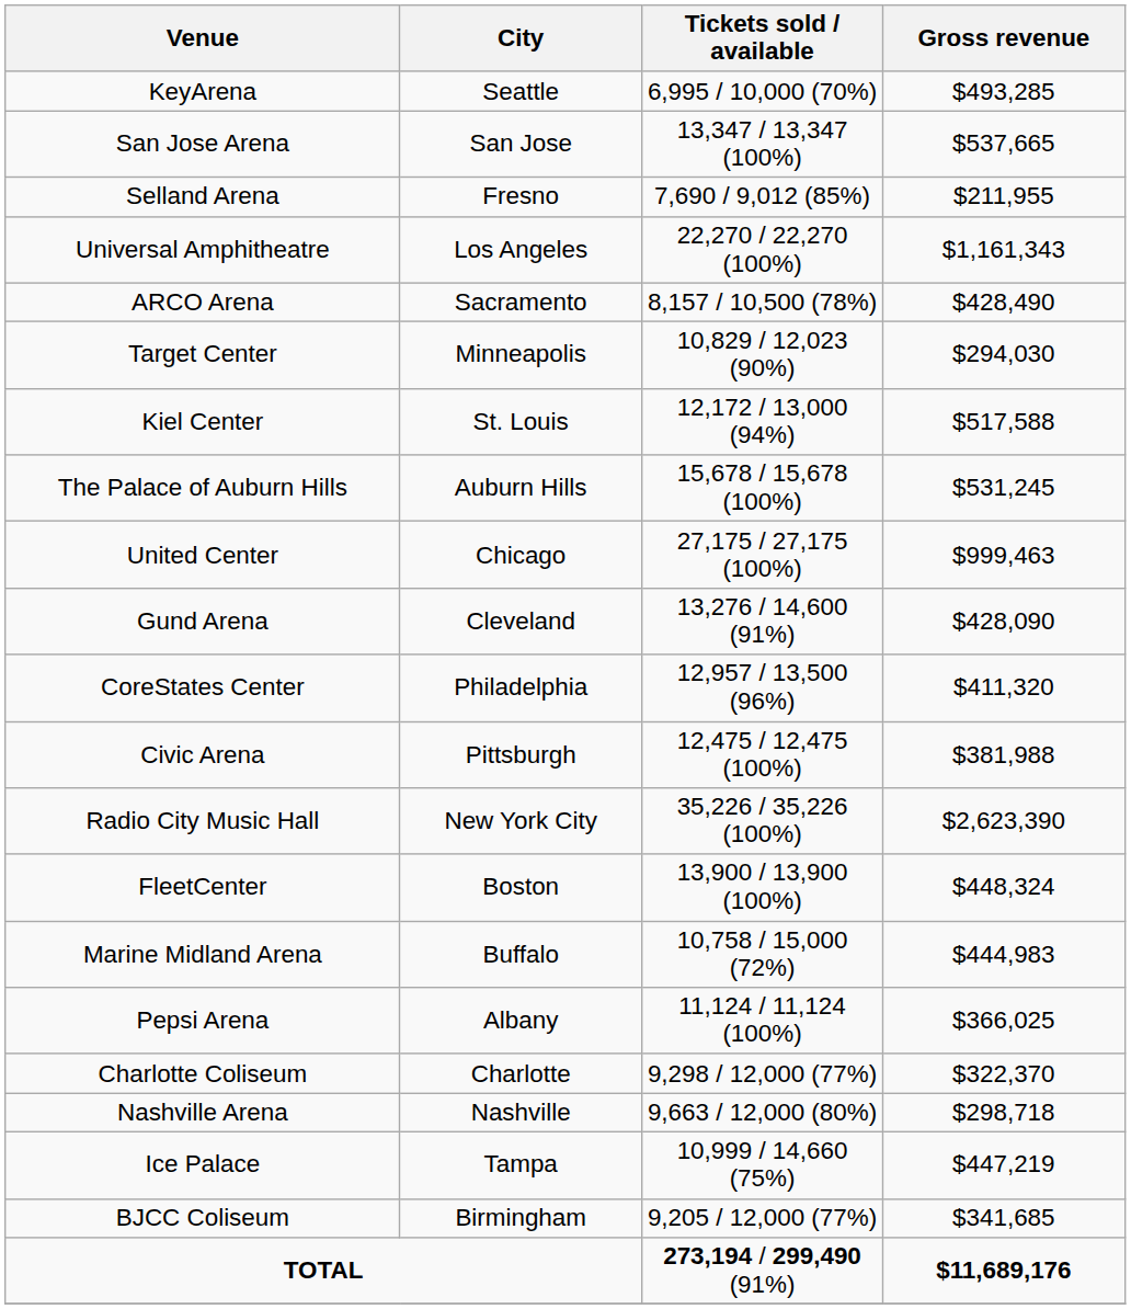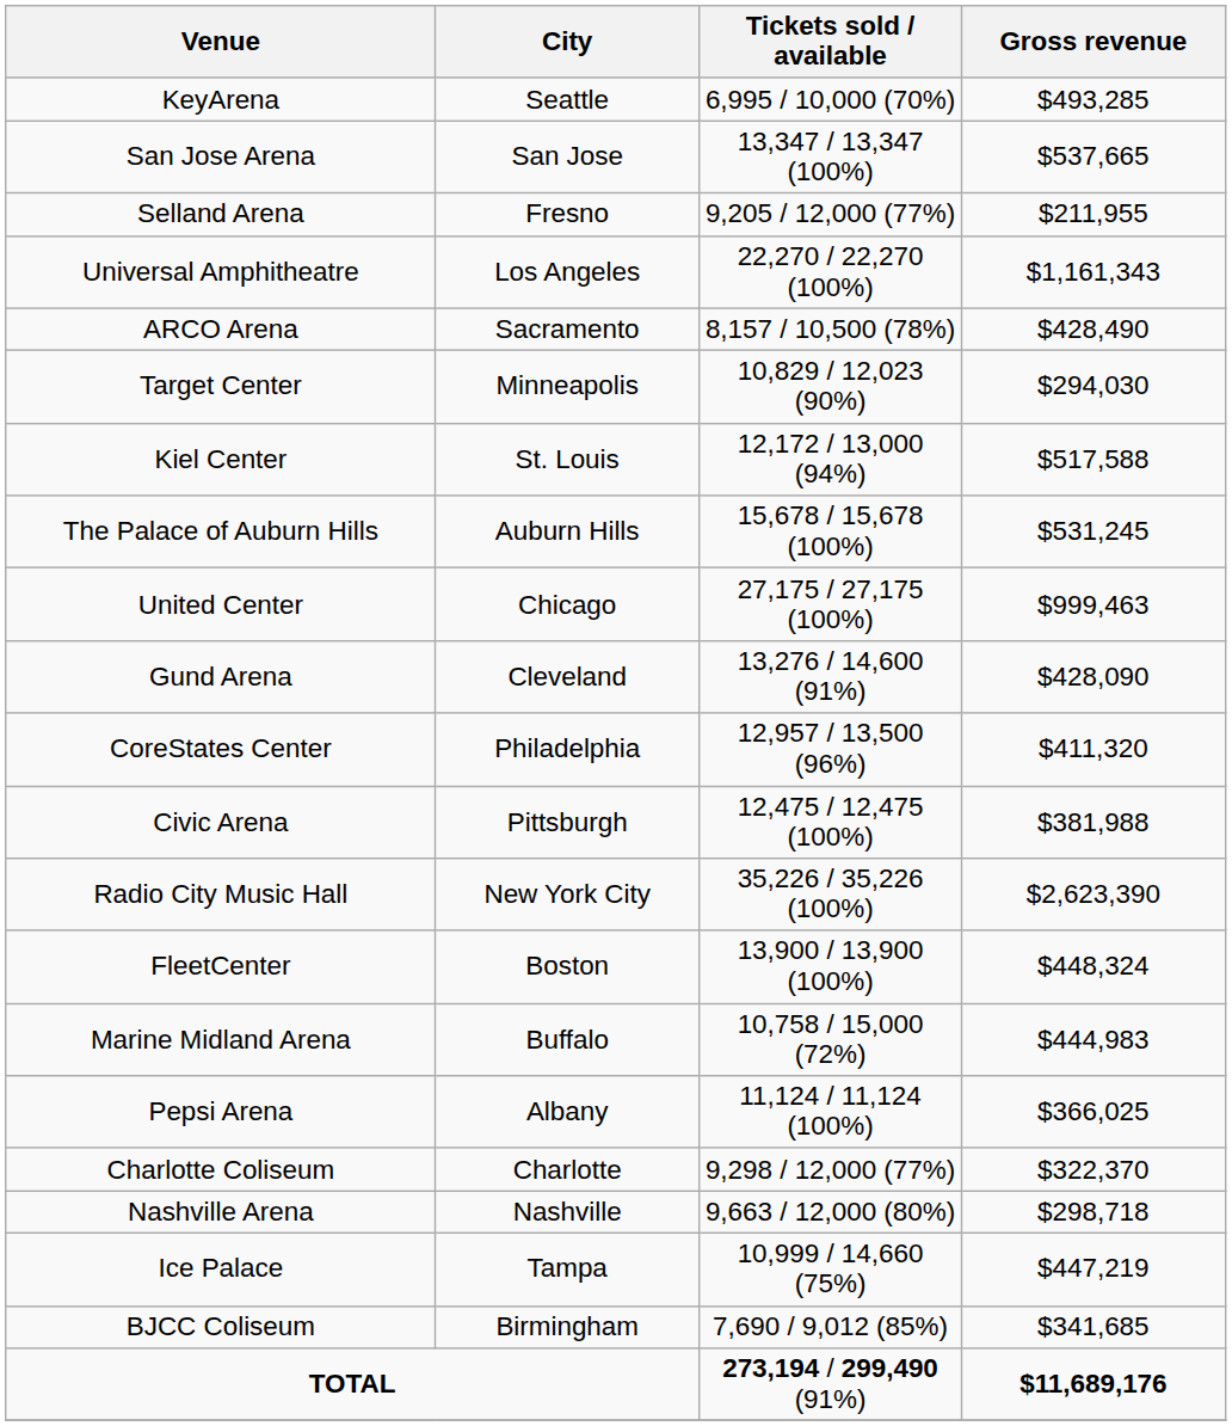Selland Arena | Tickets sold / available: 7,690 / 9,012 (85%) -> 9,205 / 12,000 (77%)
BJCC Coliseum | Tickets sold / available: 9,205 / 12,000 (77%) -> 7,690 / 9,012 (85%)
